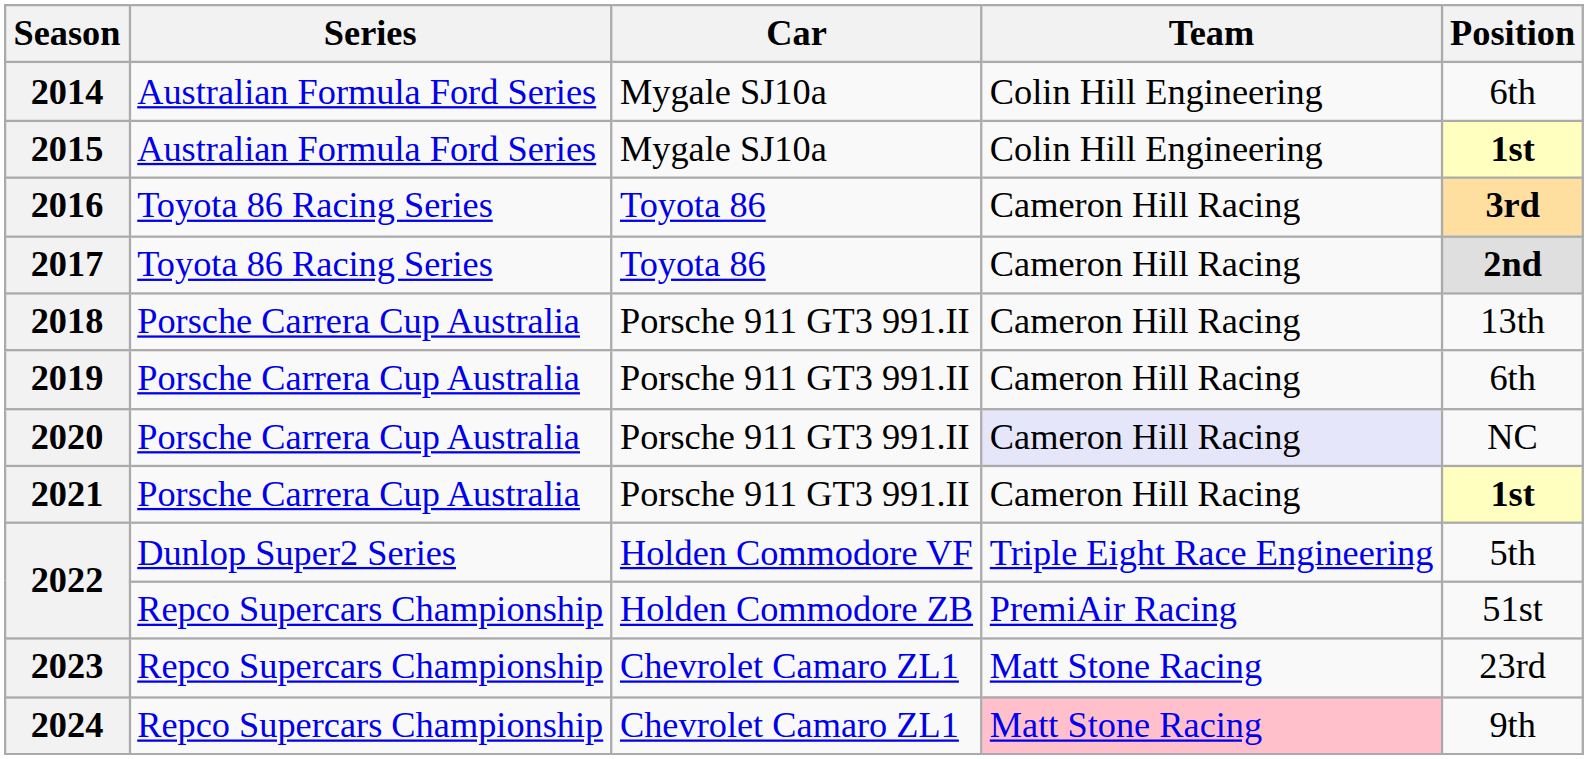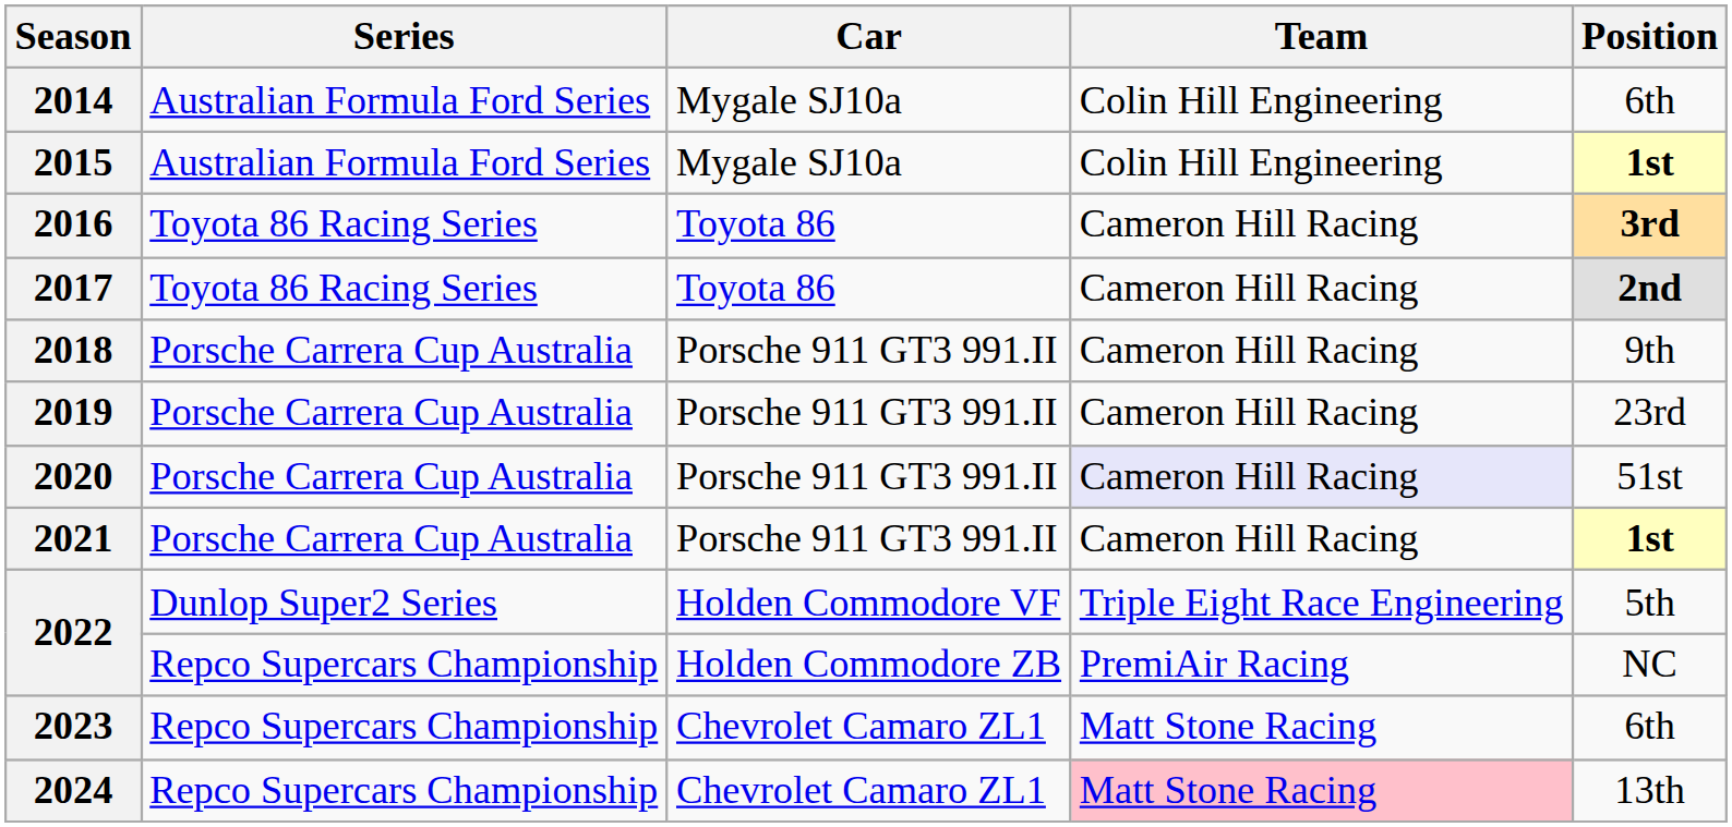2018 | Position: 13th -> 9th
2019 | Position: 6th -> 23rd
2020 | Position: NC -> 51st
2022 / Holden Commodore ZB | Position: 51st -> NC
2023 | Position: 23rd -> 6th
2024 | Position: 9th -> 13th
